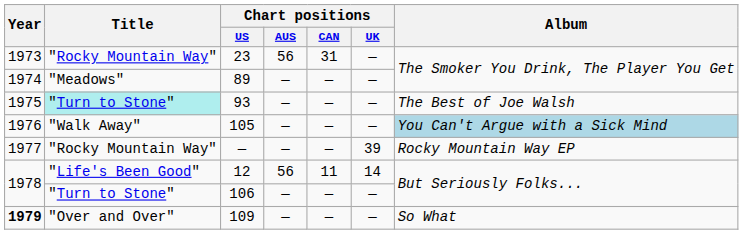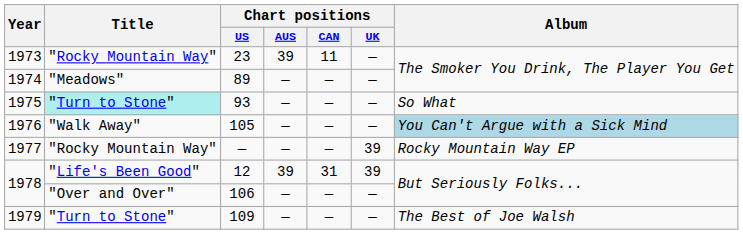23 | Chart positions / AUS: 56 -> 39
23 | Chart positions / CAN: 31 -> 11
93 | Album: The Best of Joe Walsh -> So What
12 | Chart positions / AUS: 56 -> 39
12 | Chart positions / CAN: 11 -> 31
12 | Chart positions / UK: 14 -> 39
106 | Title: "Turn to Stone" -> "Over and Over"
109 | Year: bold -> normal
109 | Title: "Over and Over" -> "Turn to Stone"
109 | Album: So What -> The Best of Joe Walsh
